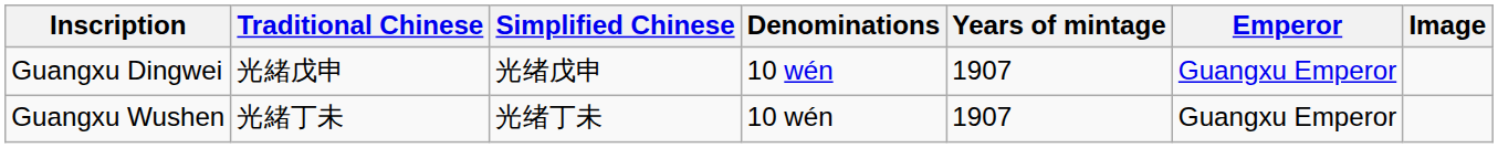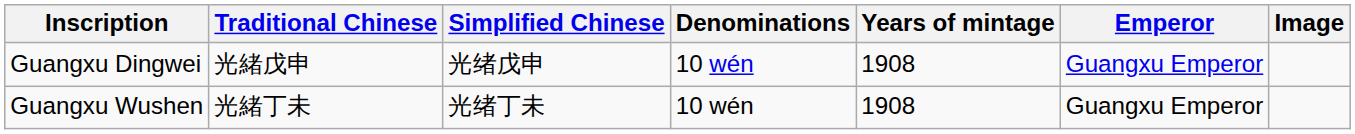Guangxu Dingwei | Years of mintage: 1907 -> 1908
Guangxu Wushen | Years of mintage: 1907 -> 1908
